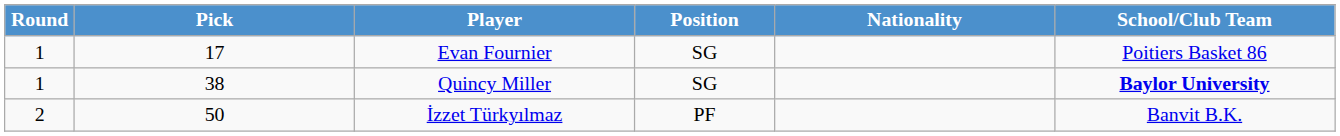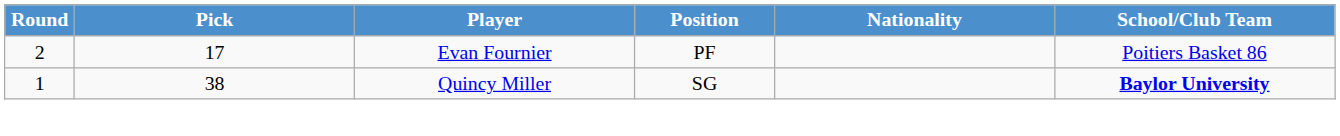Evan Fournier | Round: 1 -> 2
Evan Fournier | Position: SG -> PF
- row: 2 | 50 | İzzet Türkyılmaz | PF | Banvit B.K.
